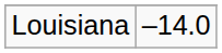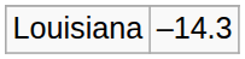Louisiana | column 2: –14.0 -> –14.3
